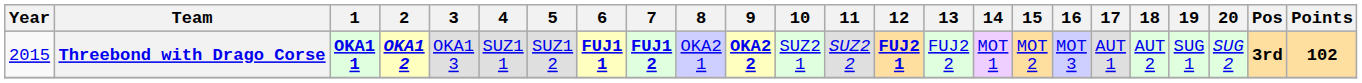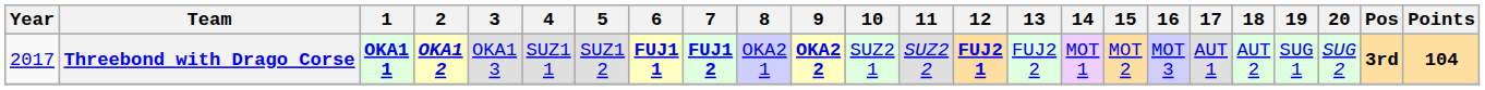Threebond with Drago Corse | Year: 2015 -> 2017
Threebond with Drago Corse | Points: 102 -> 104
